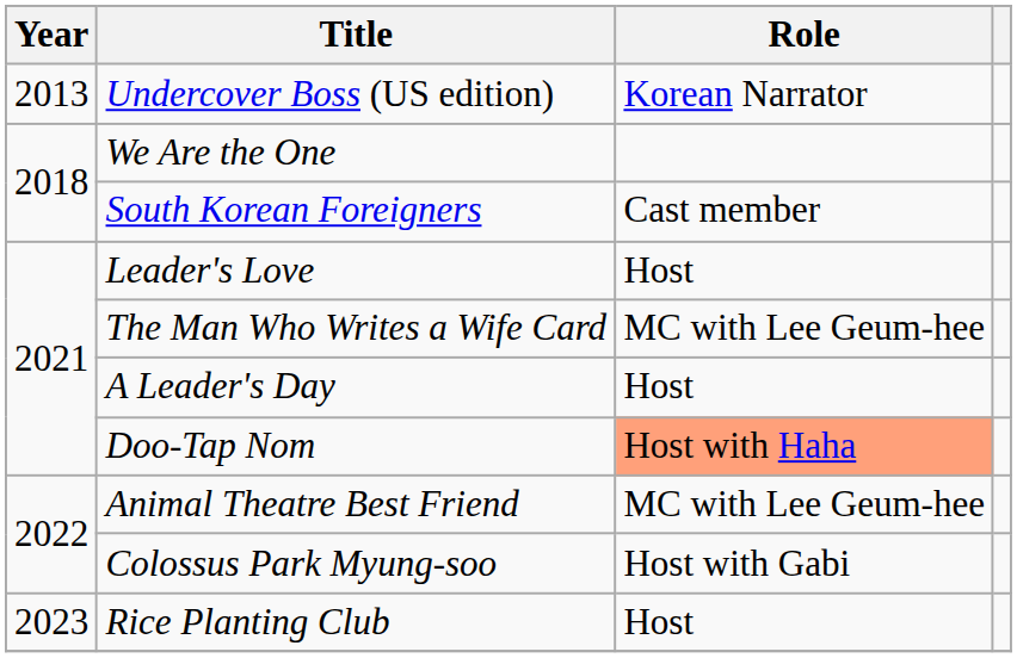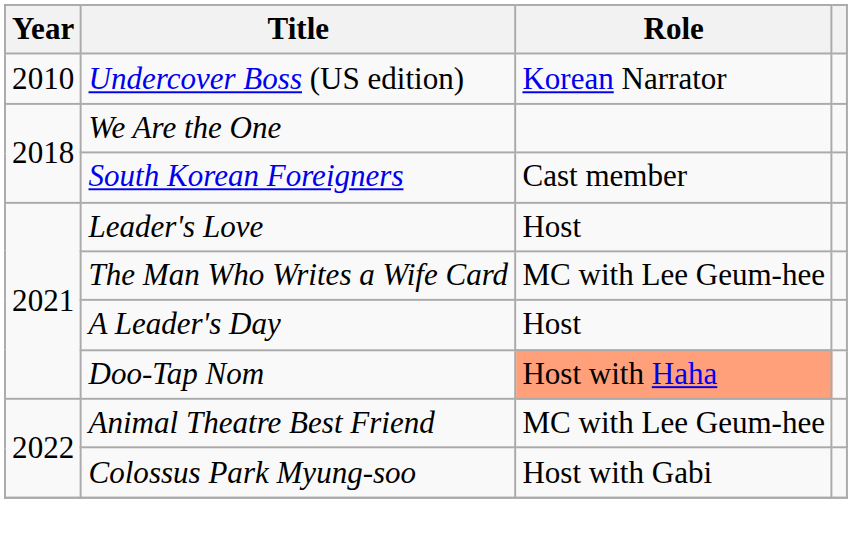Undercover Boss (US edition) | Year: 2013 -> 2010
- row: 2023 | Rice Planting Club | Host
